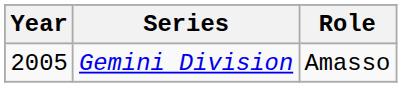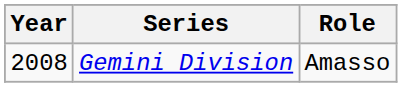Gemini Division | Year: 2005 -> 2008
